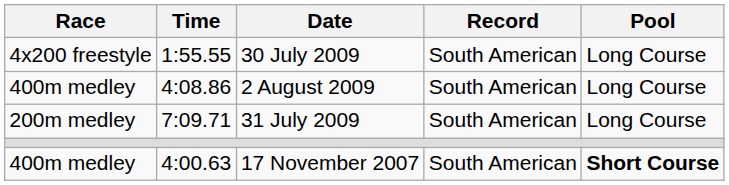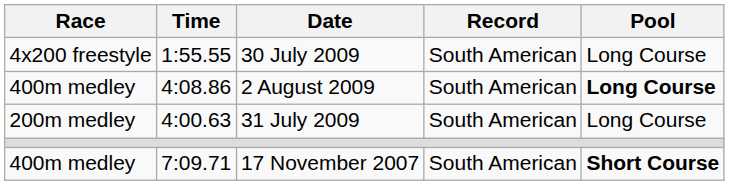2 August 2009 | Pool: normal -> bold
31 July 2009 | Time: 7:09.71 -> 4:00.63
17 November 2007 | Time: 4:00.63 -> 7:09.71
